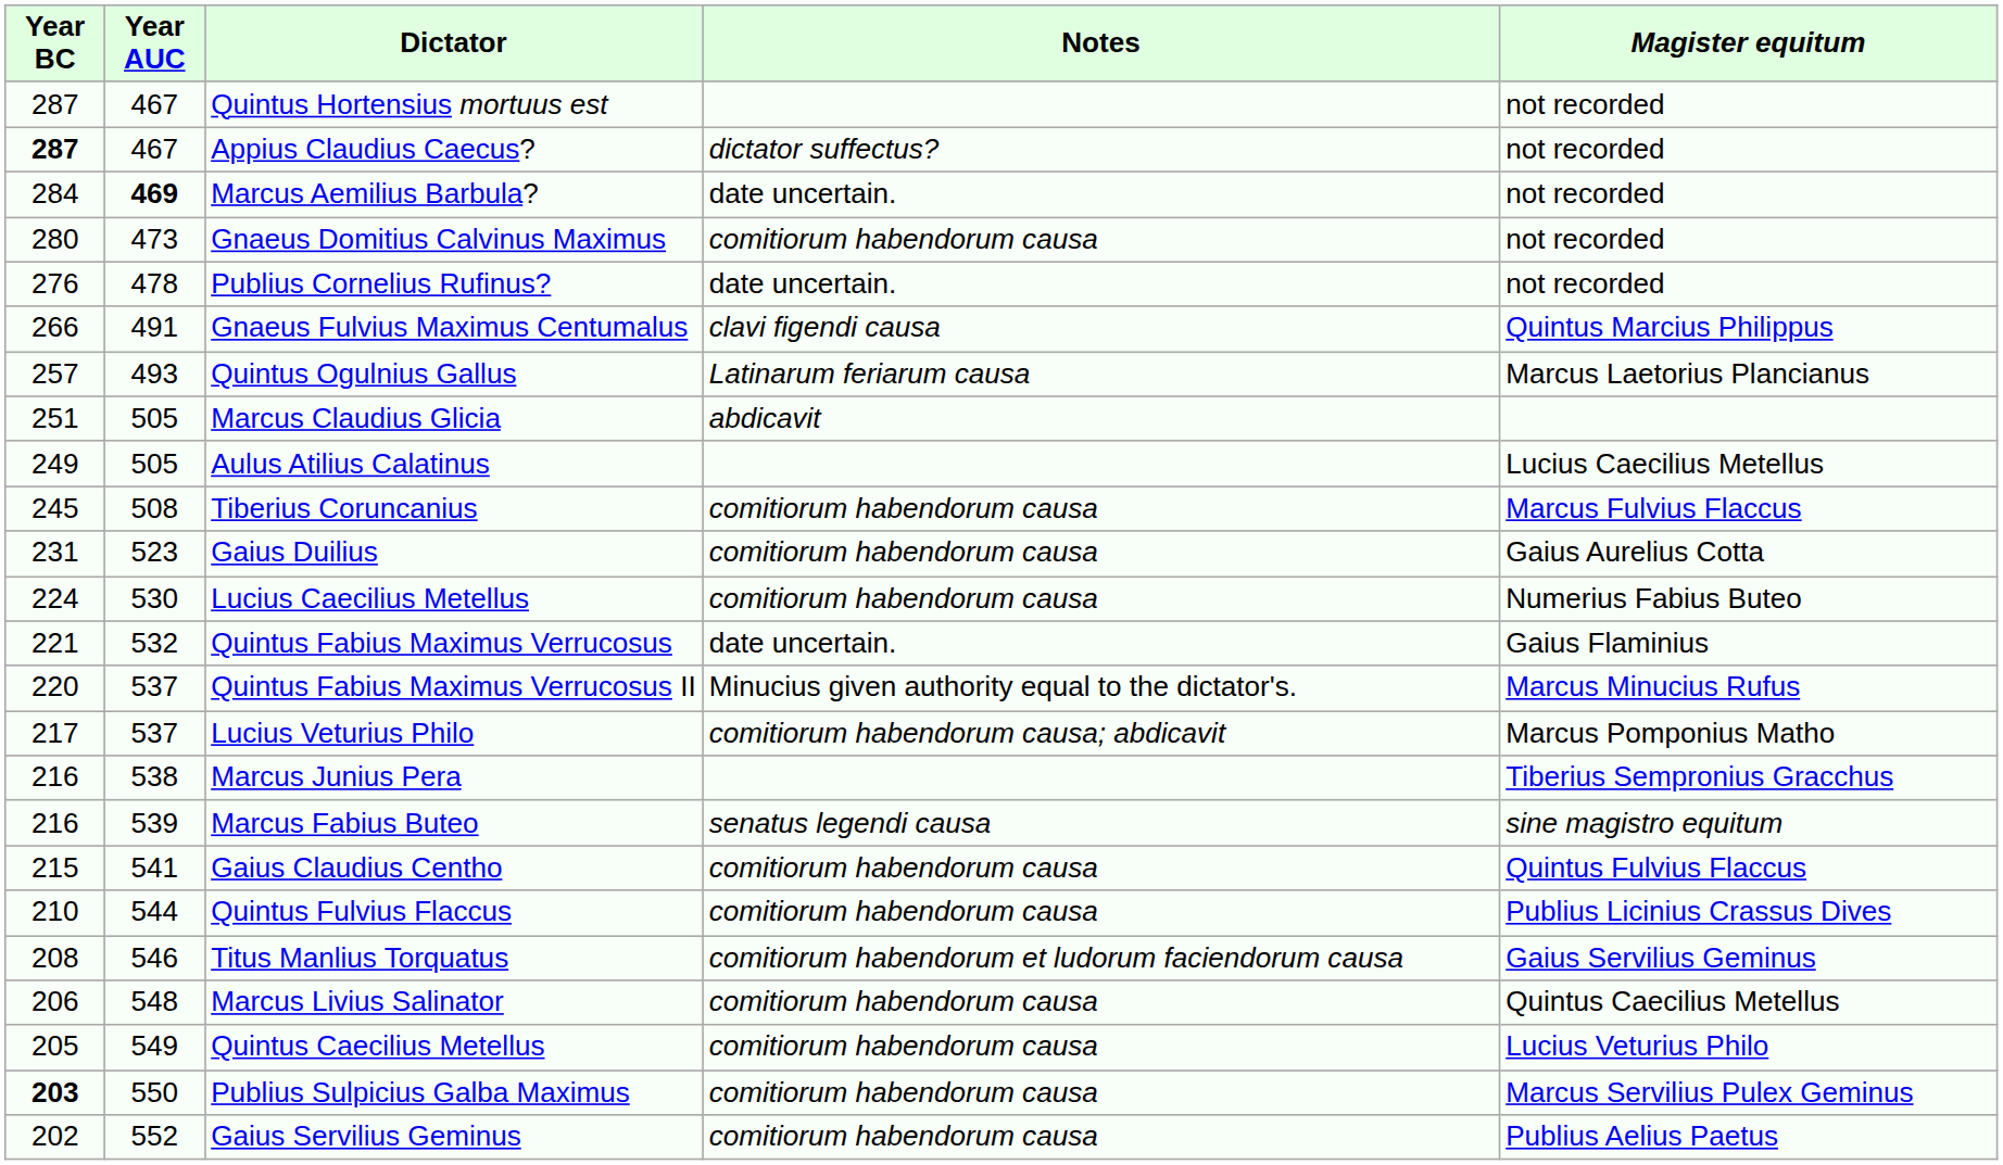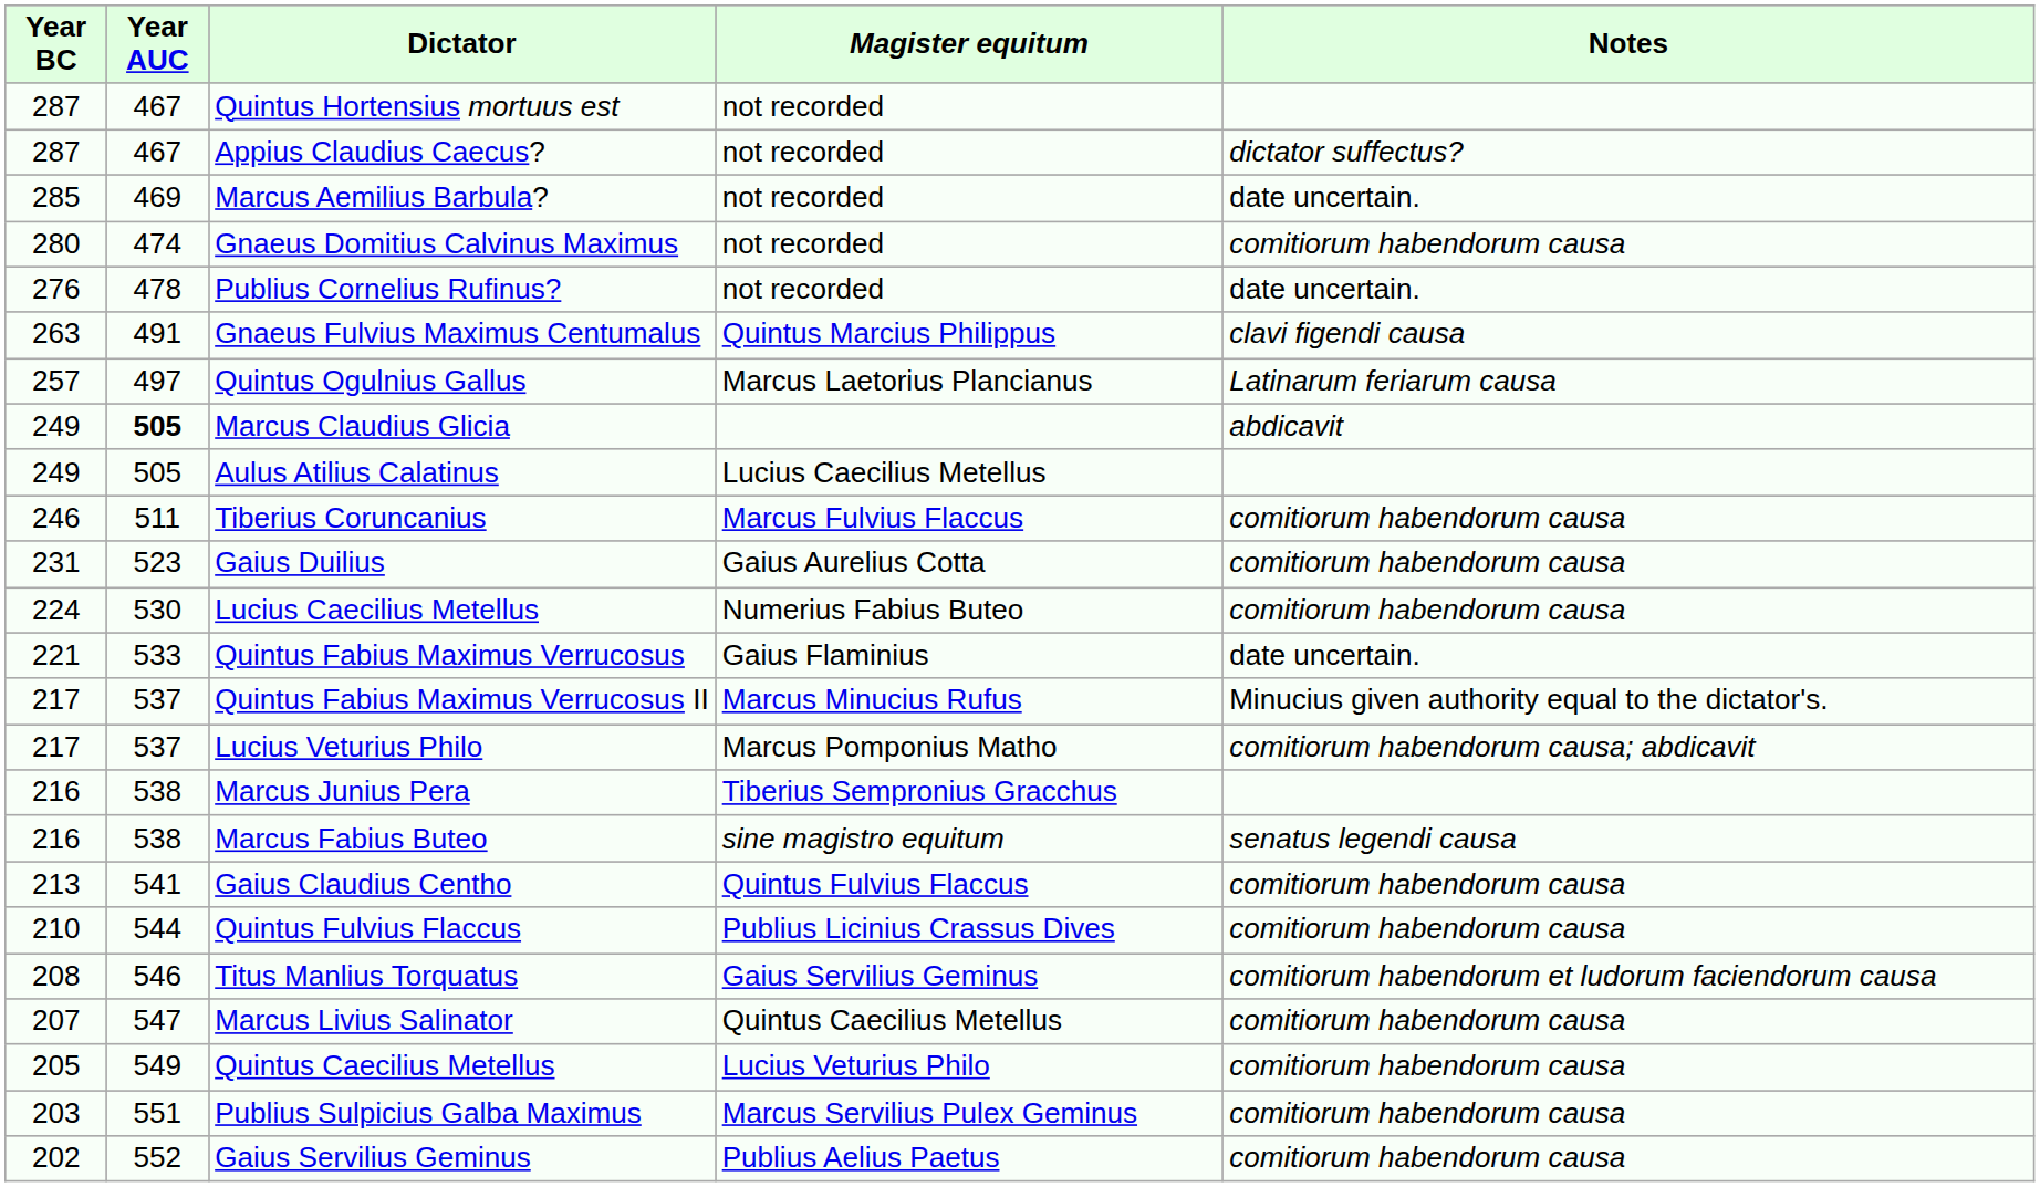columns swapped: Magister equitum <-> Notes
Appius Claudius Caecus? | Year BC: bold -> normal
Marcus Aemilius Barbula? | Year BC: 284 -> 285
Marcus Aemilius Barbula? | Year AUC: bold -> normal
Gnaeus Domitius Calvinus Maximus | Year AUC: 473 -> 474
Gnaeus Fulvius Maximus Centumalus | Year BC: 266 -> 263
Quintus Ogulnius Gallus | Year AUC: 493 -> 497
Marcus Claudius Glicia | Year BC: 251 -> 249
Marcus Claudius Glicia | Year AUC: normal -> bold
Tiberius Coruncanius | Year BC: 245 -> 246
Tiberius Coruncanius | Year AUC: 508 -> 511
Quintus Fabius Maximus Verrucosus | Year AUC: 532 -> 533
Quintus Fabius Maximus Verrucosus II | Year BC: 220 -> 217
Marcus Fabius Buteo | Year AUC: 539 -> 538
Gaius Claudius Centho | Year BC: 215 -> 213
Marcus Livius Salinator | Year BC: 206 -> 207
Marcus Livius Salinator | Year AUC: 548 -> 547
Publius Sulpicius Galba Maximus | Year BC: bold -> normal
Publius Sulpicius Galba Maximus | Year AUC: 550 -> 551
